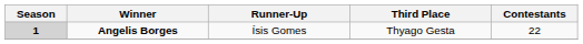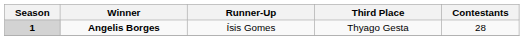Angelis Borges | Contestants: 22 -> 28
